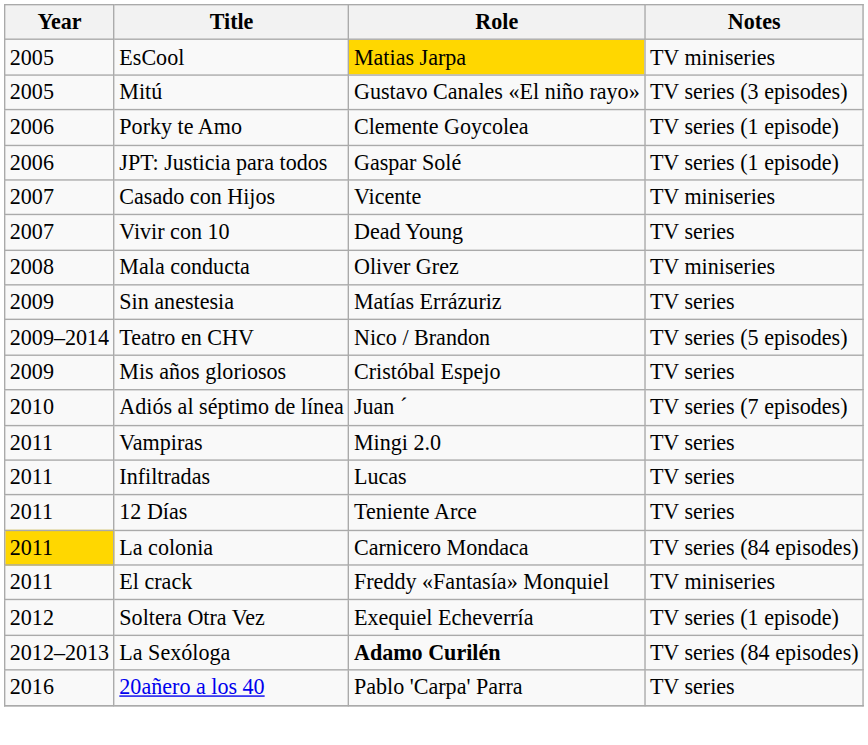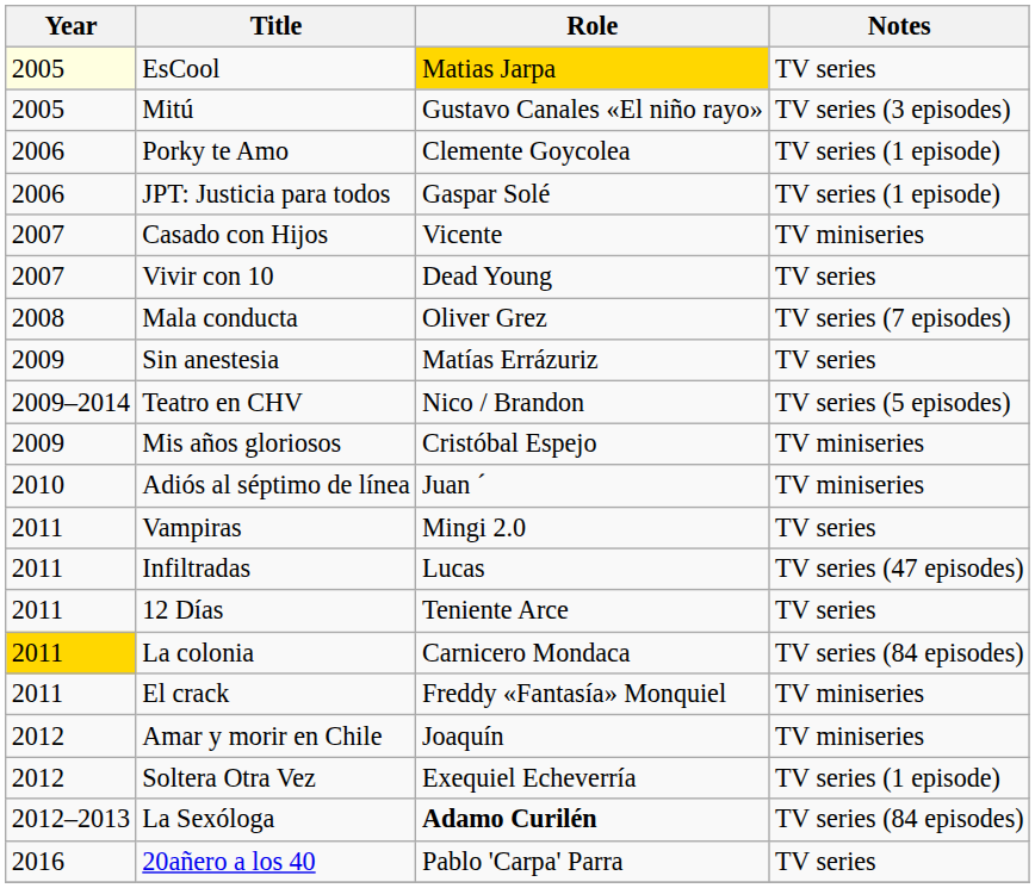EsCool | Year: no background -> lightyellow background
EsCool | Notes: TV miniseries -> TV series
Mala conducta | Notes: TV miniseries -> TV series (7 episodes)
Mis años gloriosos | Notes: TV series -> TV miniseries
Adiós al séptimo de línea | Notes: TV series (7 episodes) -> TV miniseries
Infiltradas | Notes: TV series -> TV series (47 episodes)
+ row: 2012 | Amar y morir en Chile | Joaquín | TV miniseries
